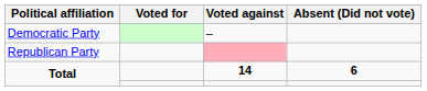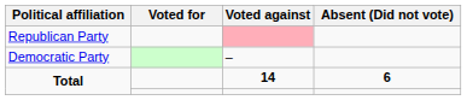rows swapped: Democratic Party <-> Republican Party
